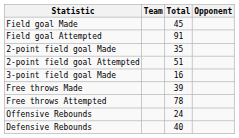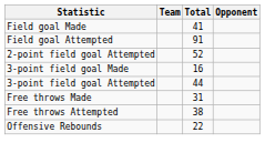Field goal Made | Total: 45 -> 41
- row: 2-point field goal Made | 35
2-point field goal Attempted | Total: 51 -> 52
+ row: 3-point field goal Attempted | 44
Free throws Made | Total: 39 -> 31
Free throws Attempted | Total: 78 -> 38
Offensive Rebounds | Total: 24 -> 22
- row: Defensive Rebounds | 40
